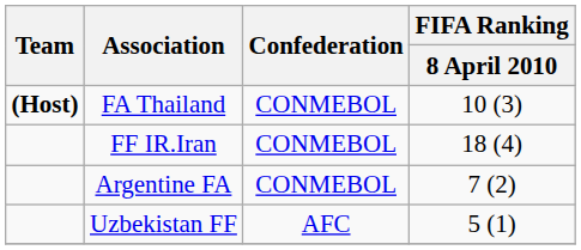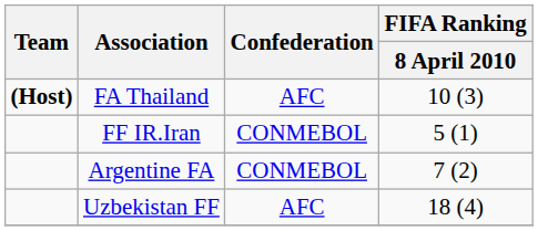FA Thailand | Confederation: CONMEBOL -> AFC
FF IR.Iran | FIFA Ranking / 8 April 2010: 18 (4) -> 5 (1)
Uzbekistan FF | FIFA Ranking / 8 April 2010: 5 (1) -> 18 (4)
